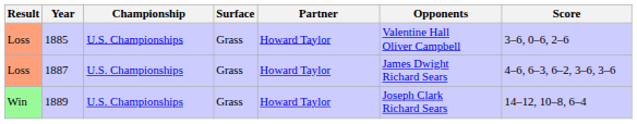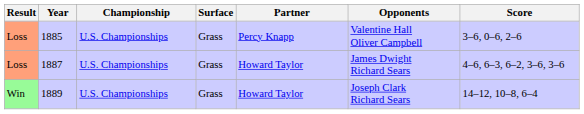1885 | Partner: Howard Taylor -> Percy Knapp
